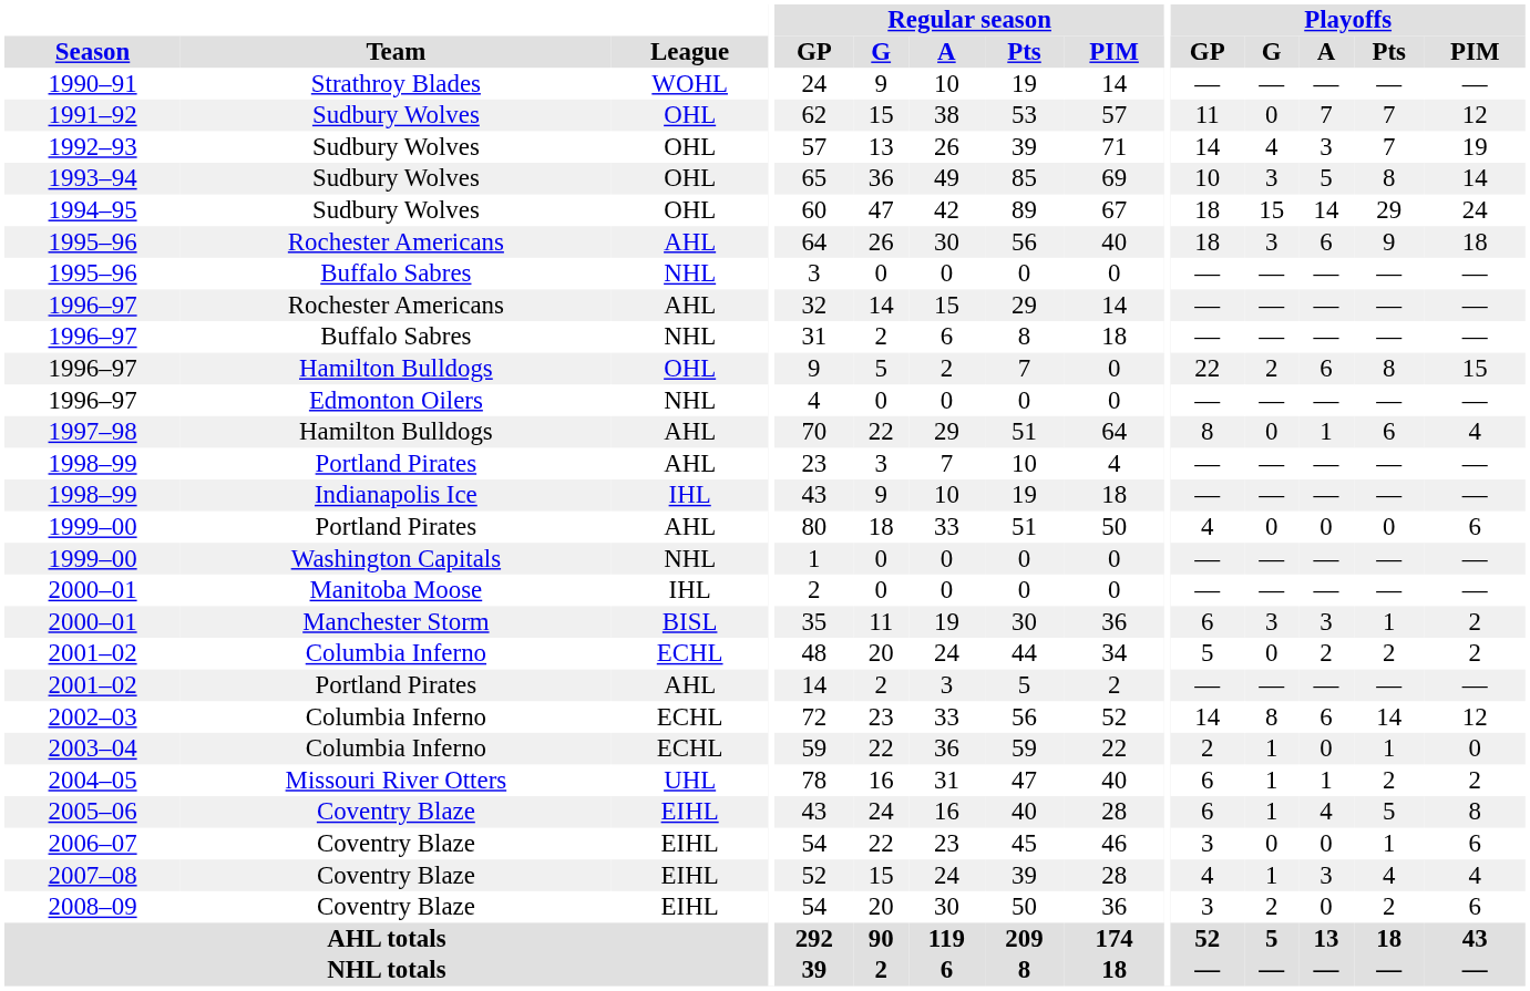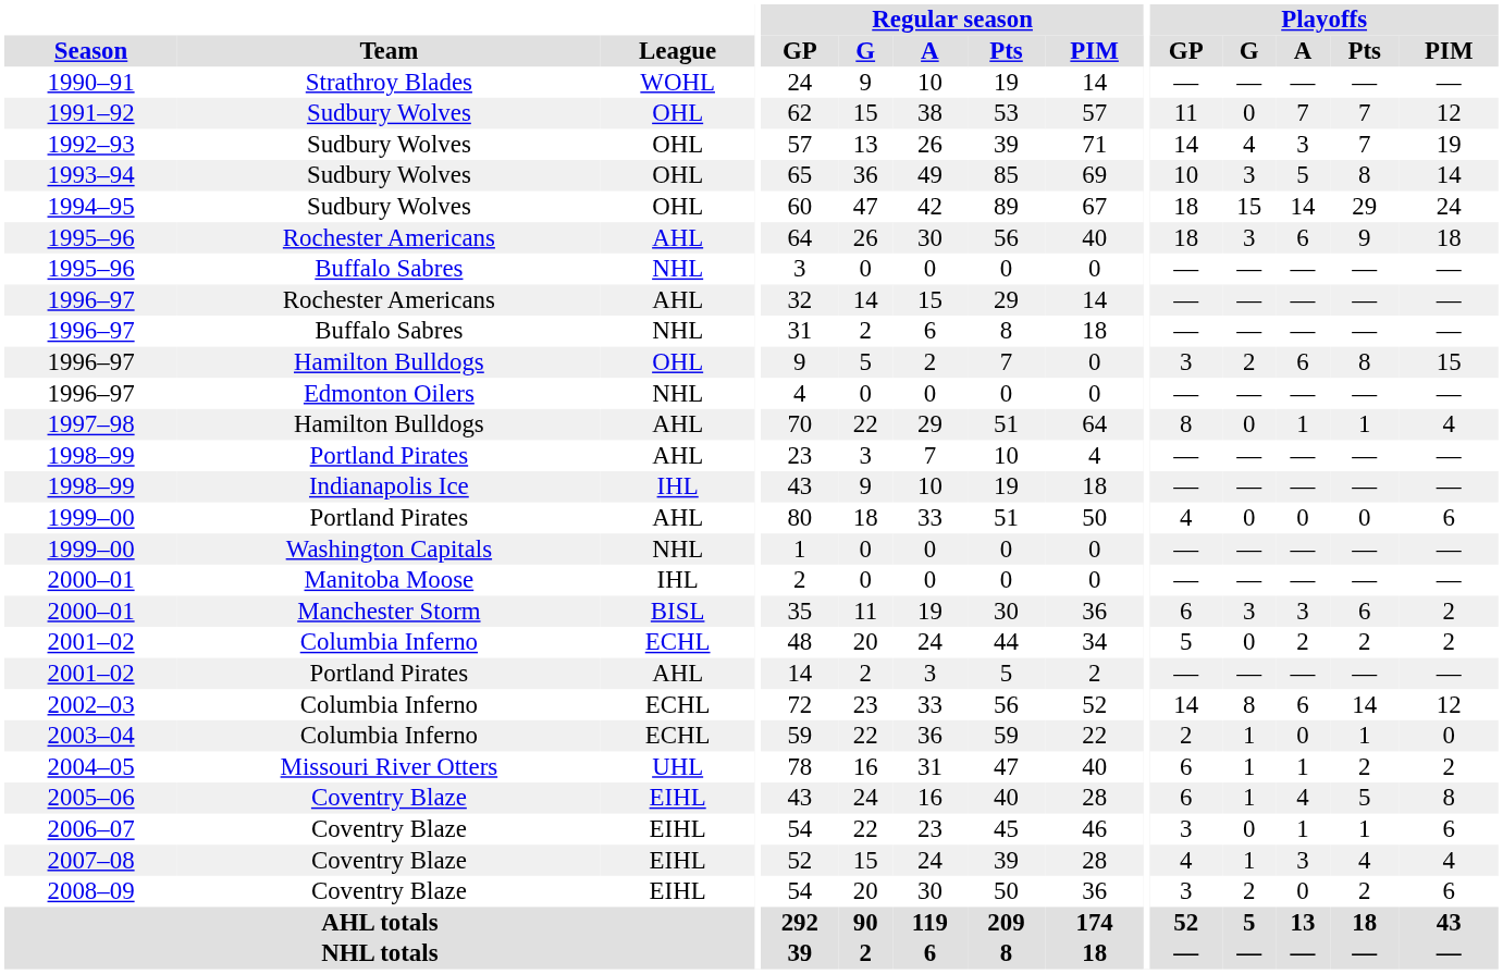1996–97 / Hamilton Bulldogs | Playoffs / GP: 22 -> 3
1997–98 | Playoffs / Pts: 6 -> 1
2000–01 / Manchester Storm | Playoffs / Pts: 1 -> 6
2006–07 | Playoffs / A: 0 -> 1
